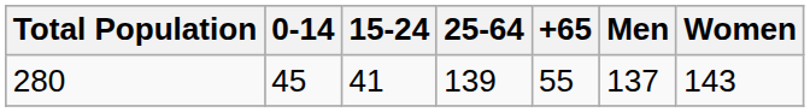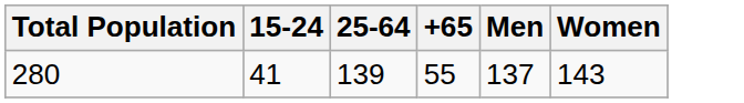- column: 0-14 | 45
